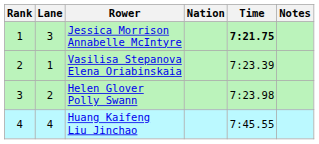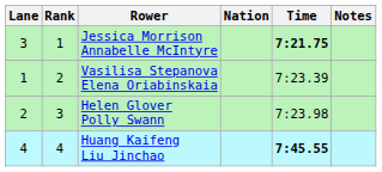columns swapped: Rank <-> Lane
Huang Kaifeng Liu Jinchao | Time: normal -> bold
